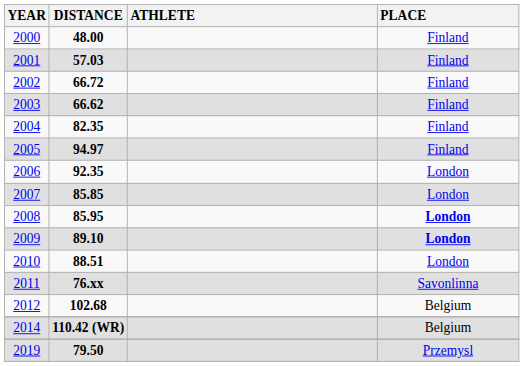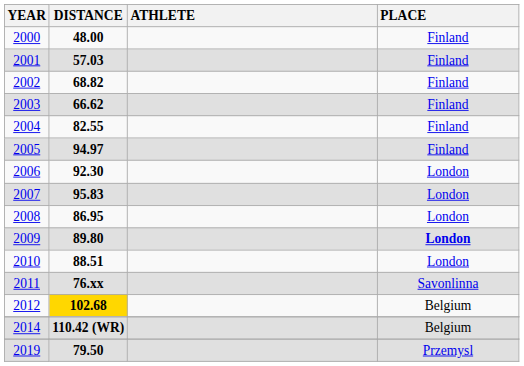2002 | DISTANCE: 66.72 -> 68.82
2004 | DISTANCE: 82.35 -> 82.55
2006 | DISTANCE: 92.35 -> 92.30
2007 | DISTANCE: 85.85 -> 95.83
2008 | DISTANCE: 85.95 -> 86.95
2008 | PLACE: bold -> normal
2009 | DISTANCE: 89.10 -> 89.80
2012 | DISTANCE: no background -> gold background
